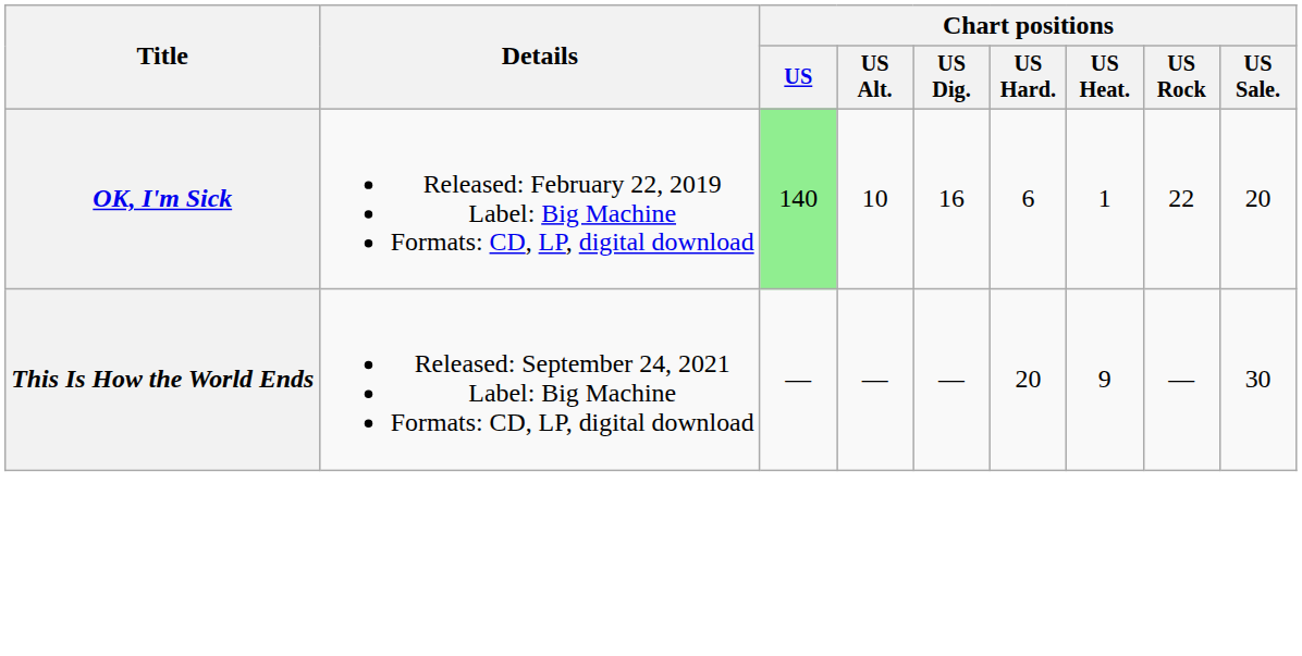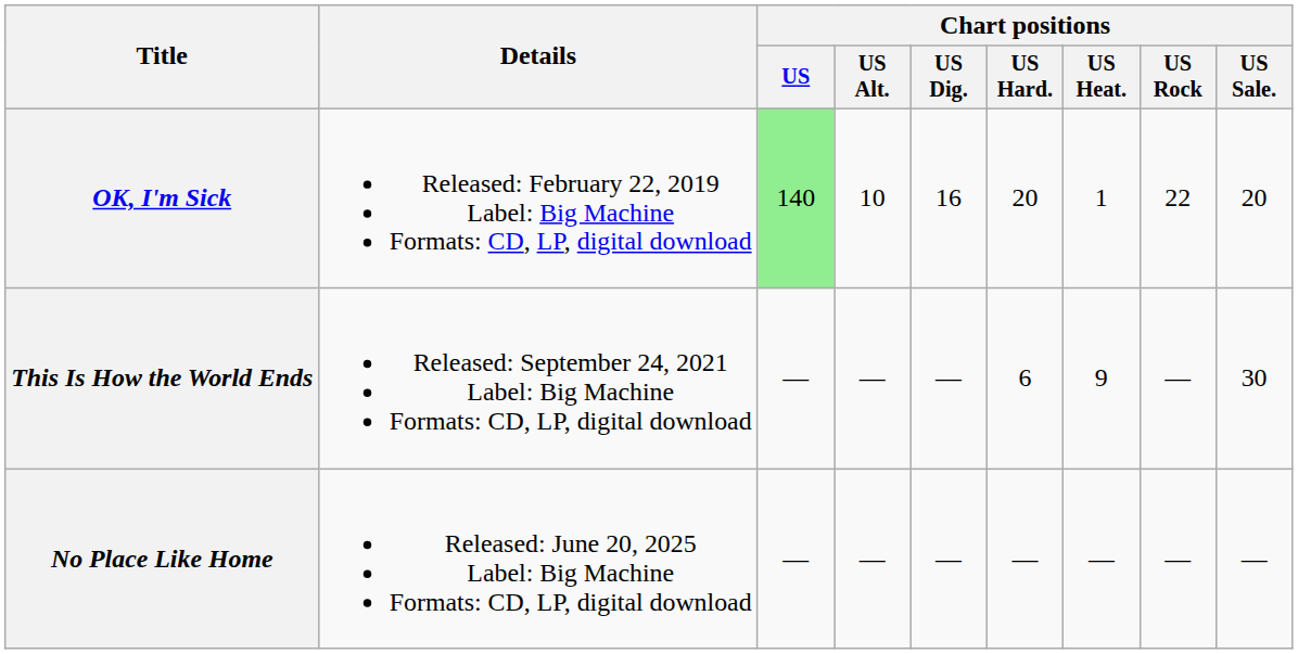OK, I'm Sick | Chart positions / US Hard.: 6 -> 20
This Is How the World Ends | Chart positions / US Hard.: 20 -> 6
+ row: No Place Like Home | Released: June 20, 2025 Label: Big Machine Formats: CD, LP, digital download | — | — | — | — | — | — | —
